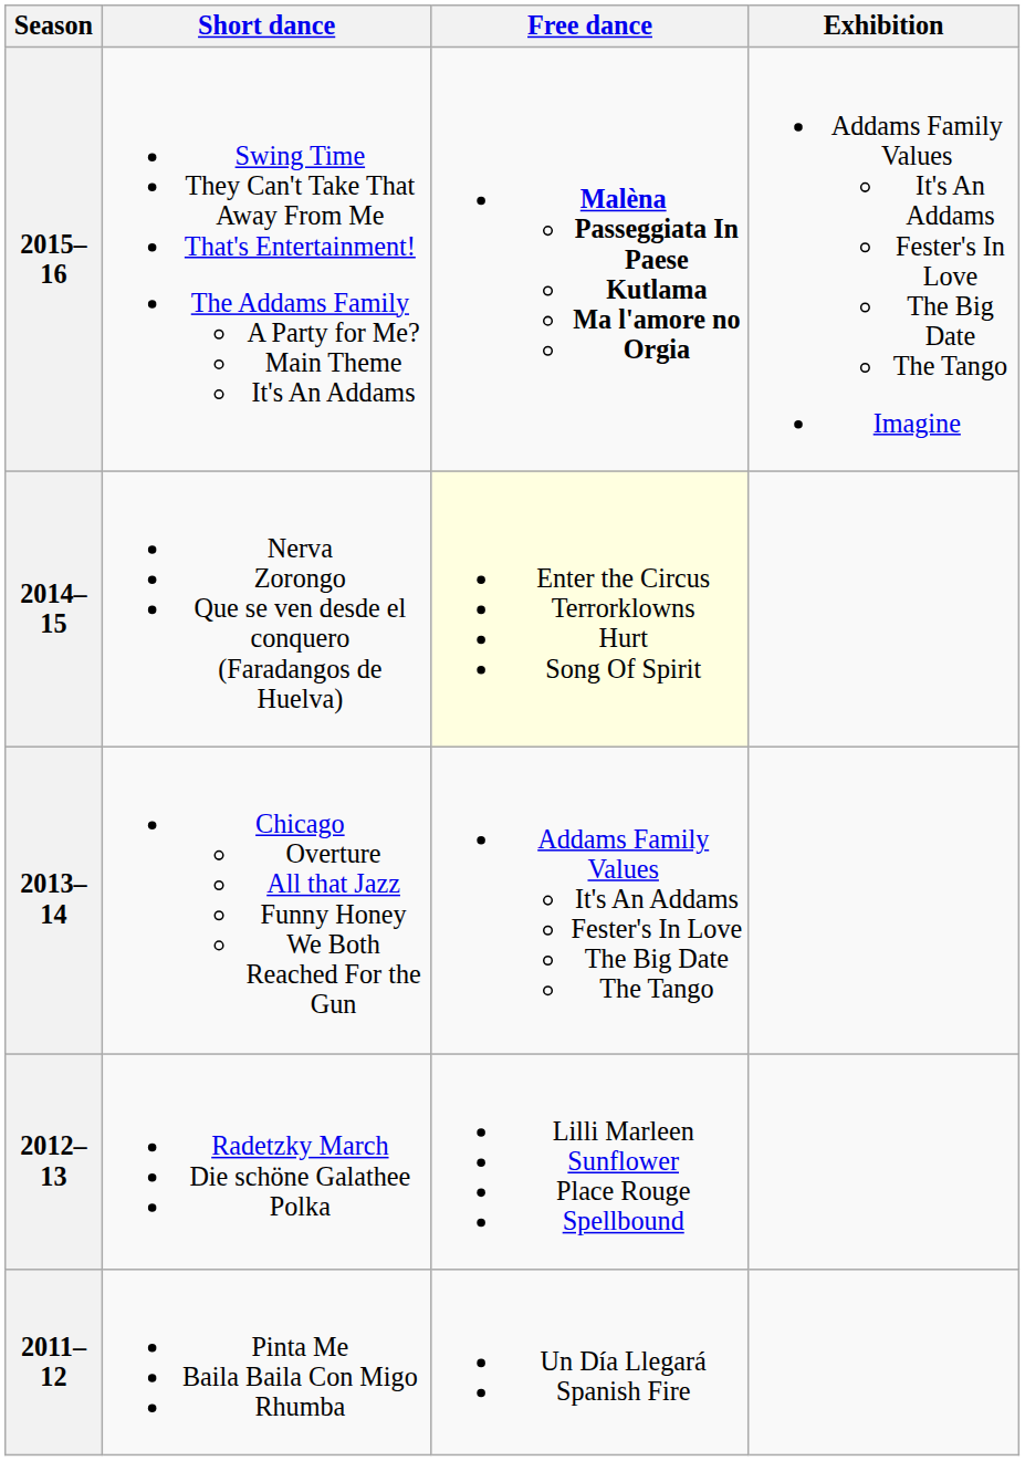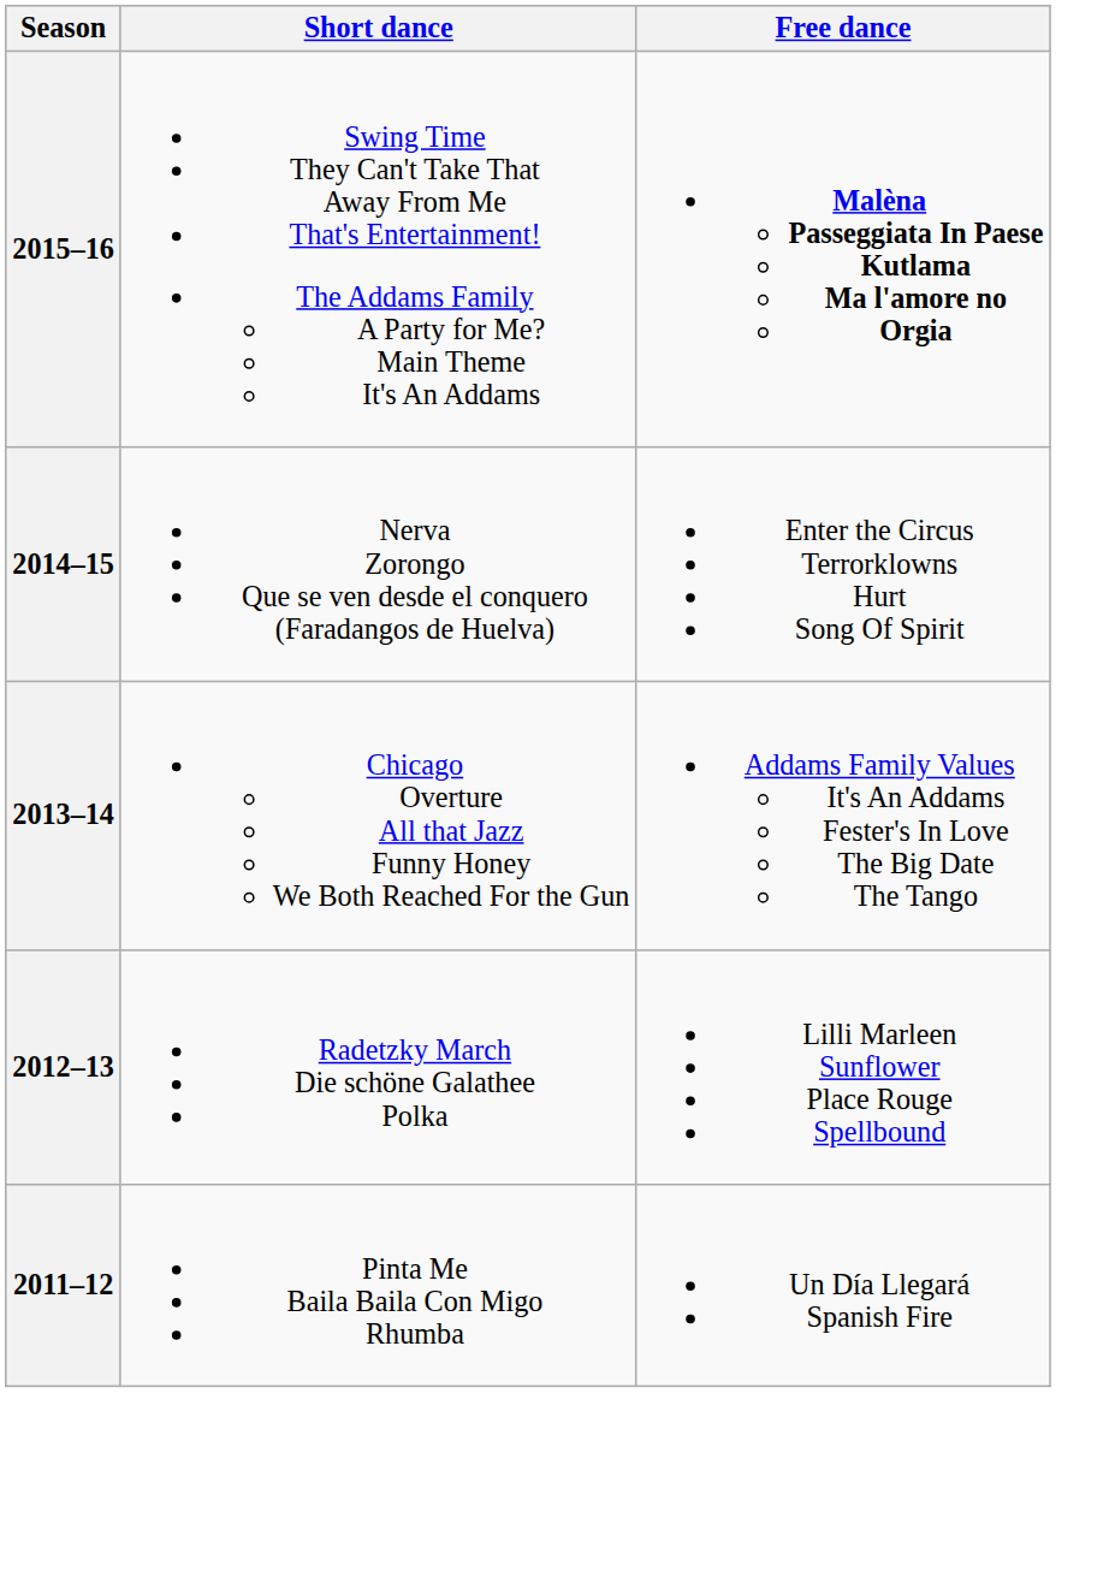- column: Exhibition | Addams Family Values It's An Addams Fester's In Love The Big Date The Tango Imagine
2014–15 | Free dance: lightyellow background -> no background
